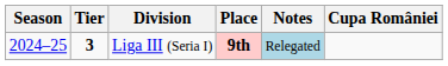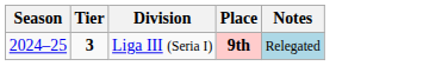- column: Cupa României
